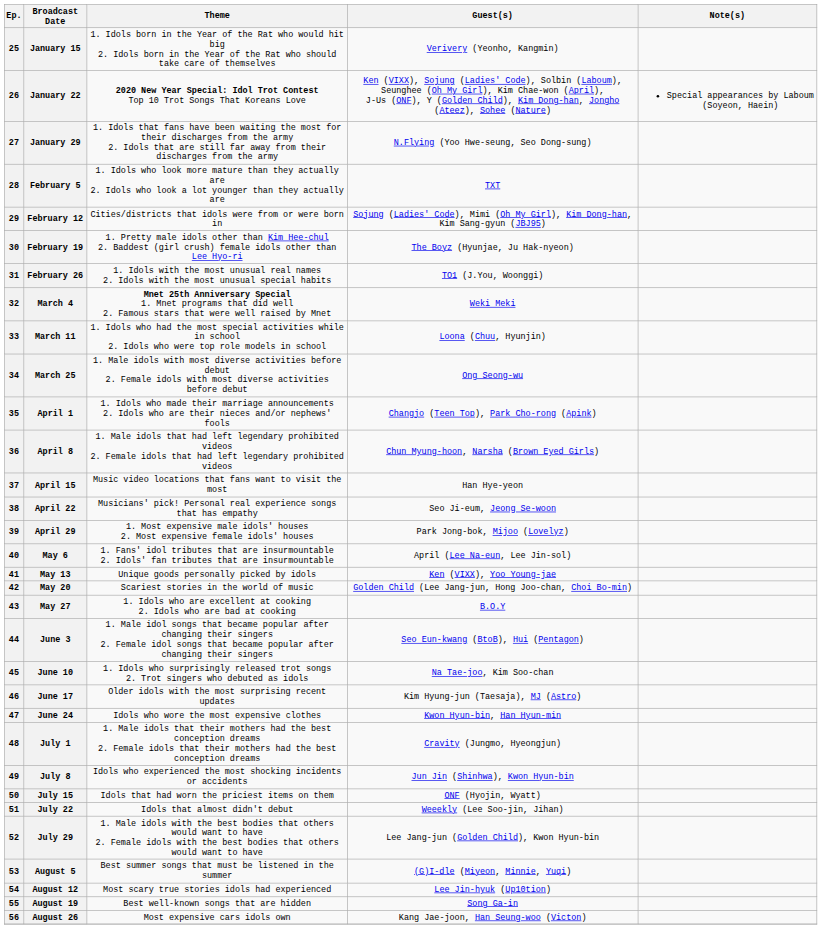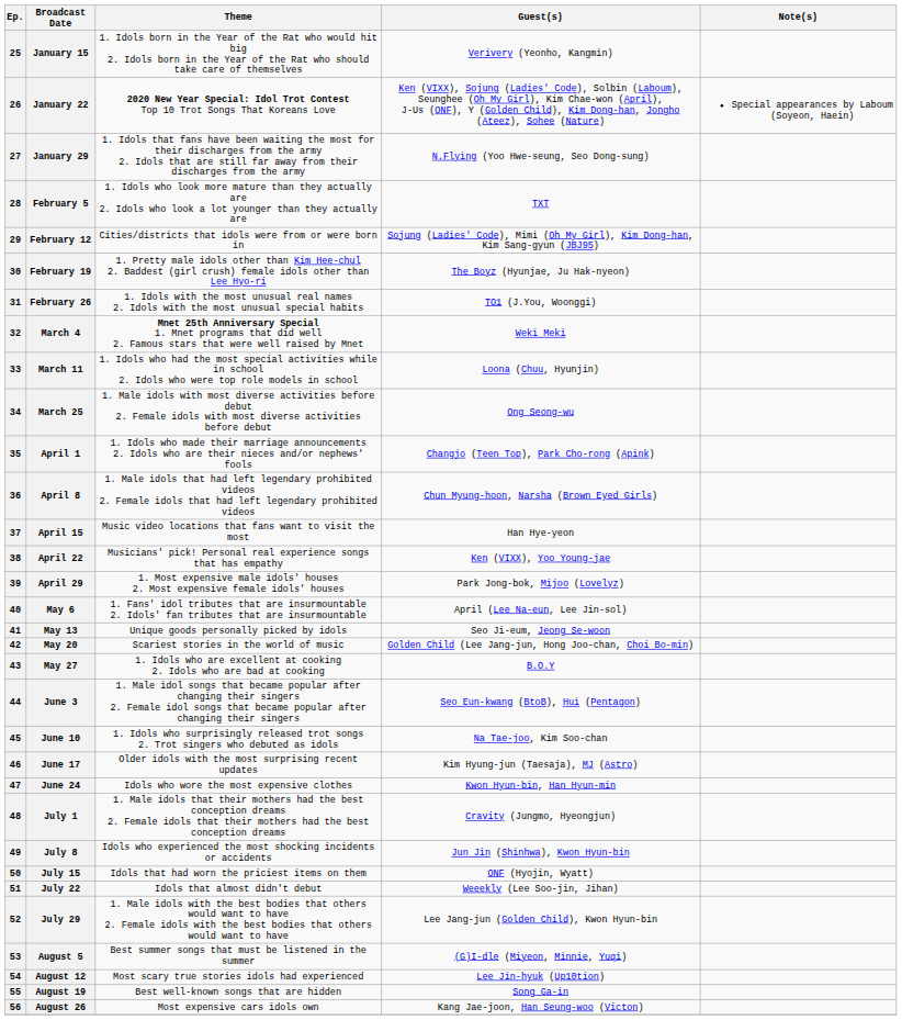April 22 | Guest(s): Seo Ji-eum, Jeong Se-woon -> Ken (VIXX), Yoo Young-jae
May 13 | Guest(s): Ken (VIXX), Yoo Young-jae -> Seo Ji-eum, Jeong Se-woon
